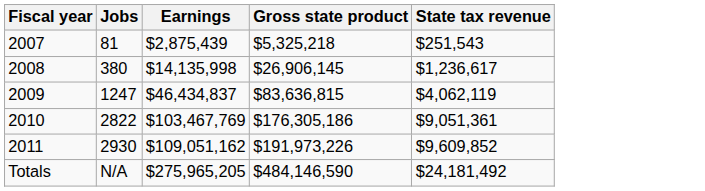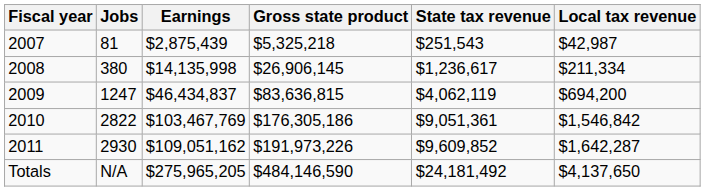+ column: Local tax revenue | $42,987 | $211,334 | $694,200 | $1,546,842 | $1,642,287 | $4,137,650
